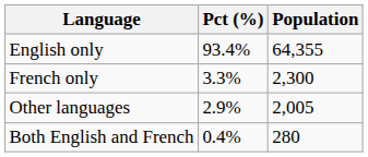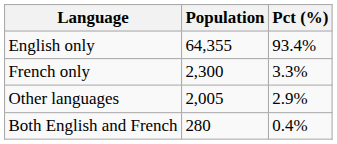columns swapped: Population <-> Pct (%)
